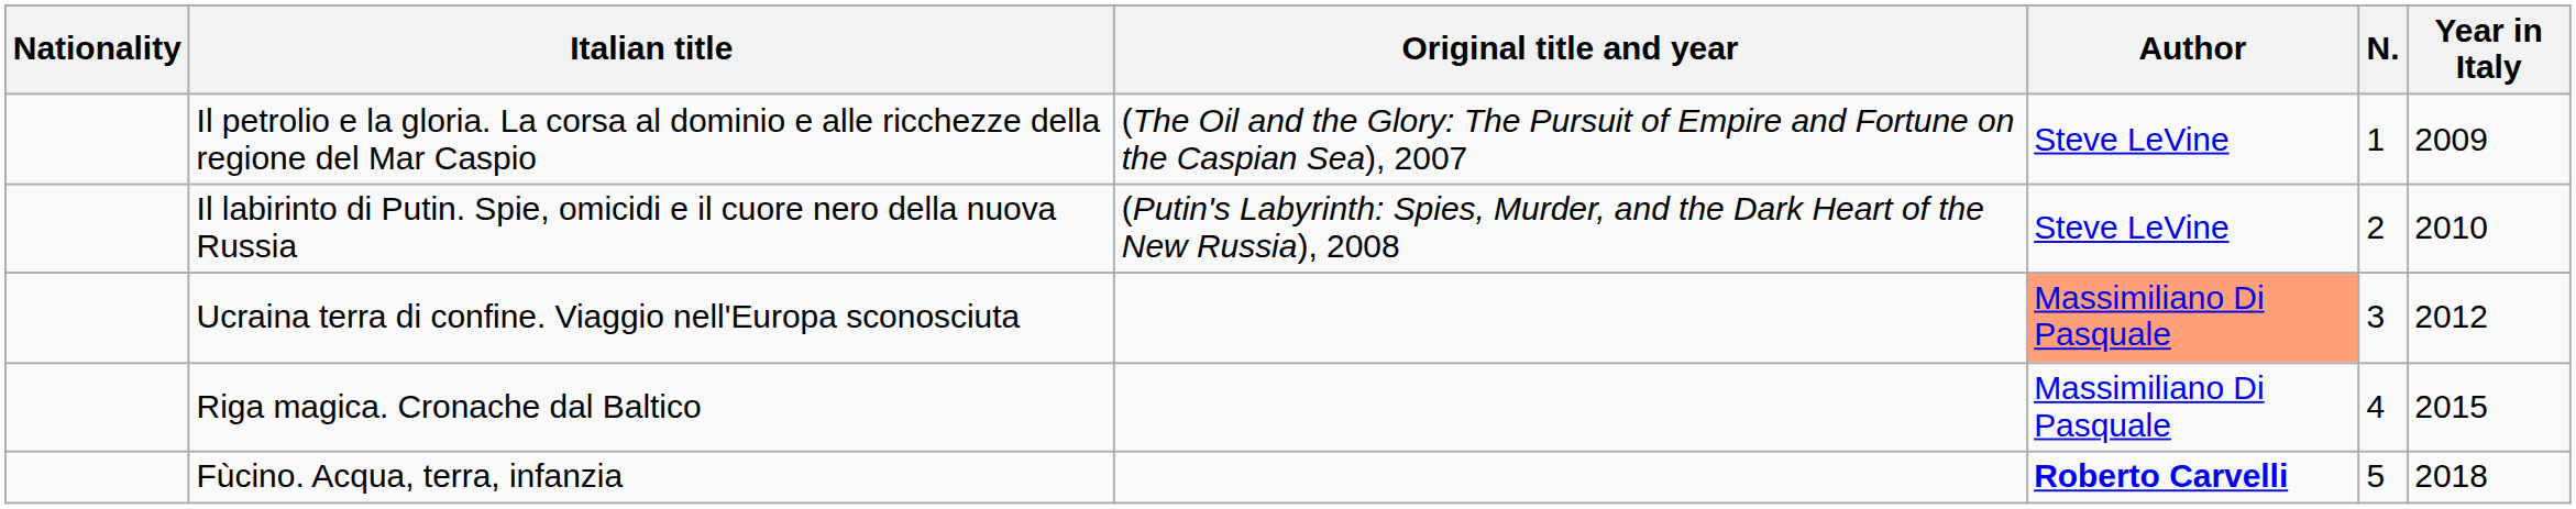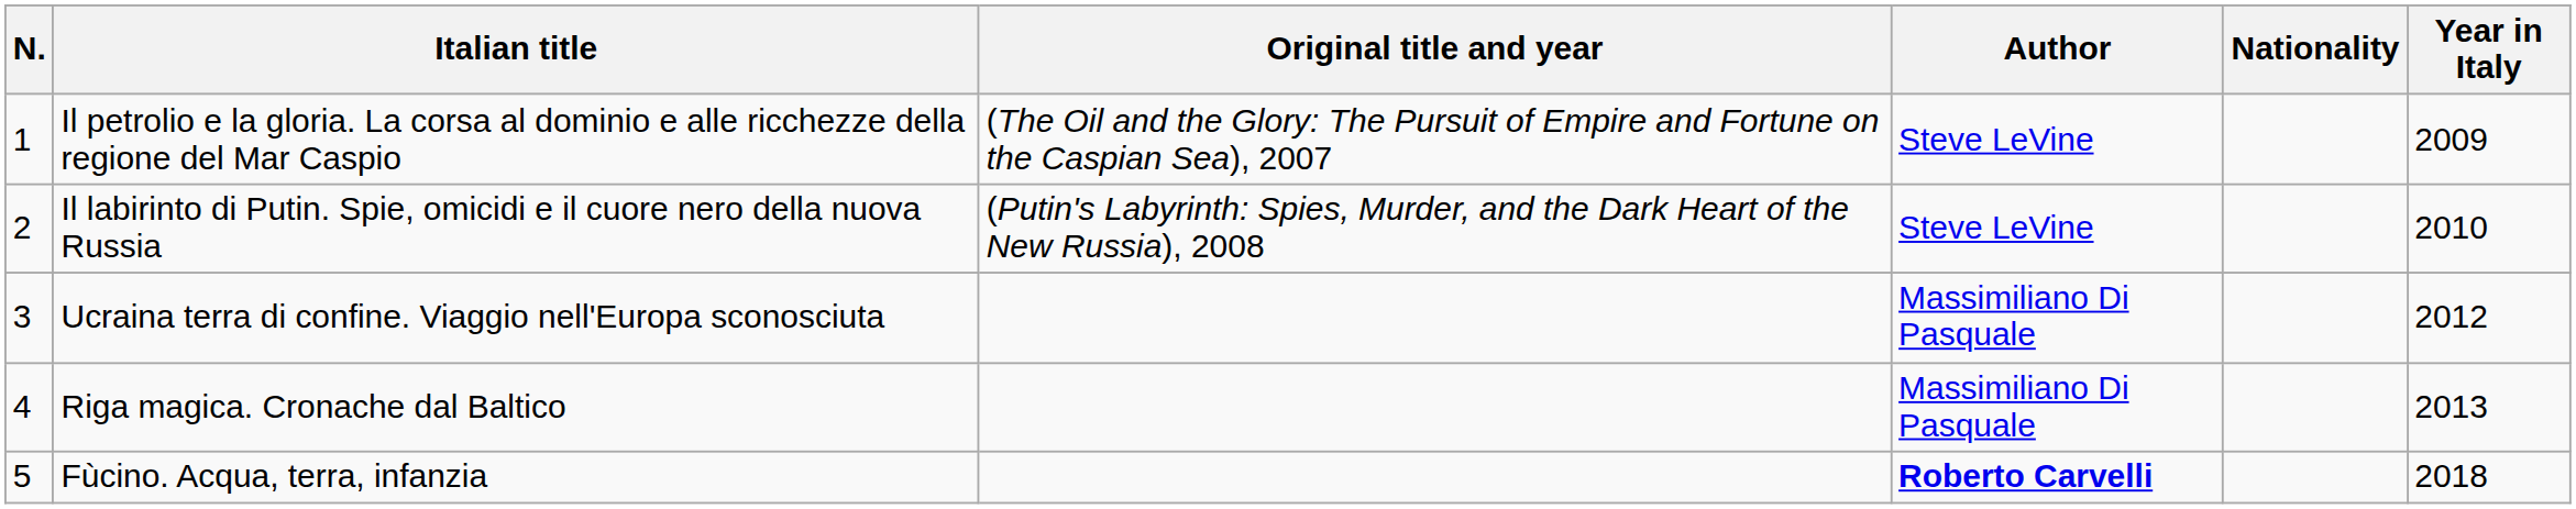columns swapped: N. <-> Nationality
Ucraina terra di confine. Viaggio nell'Europa sconosciuta | Author: lightsalmon background -> no background
Riga magica. Cronache dal Baltico | Year in Italy: 2015 -> 2013
